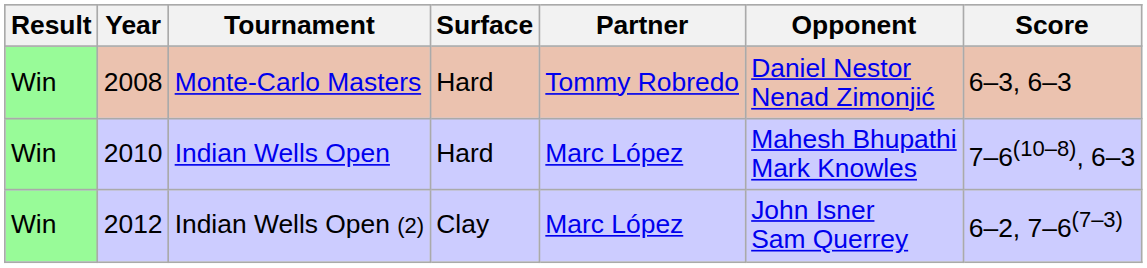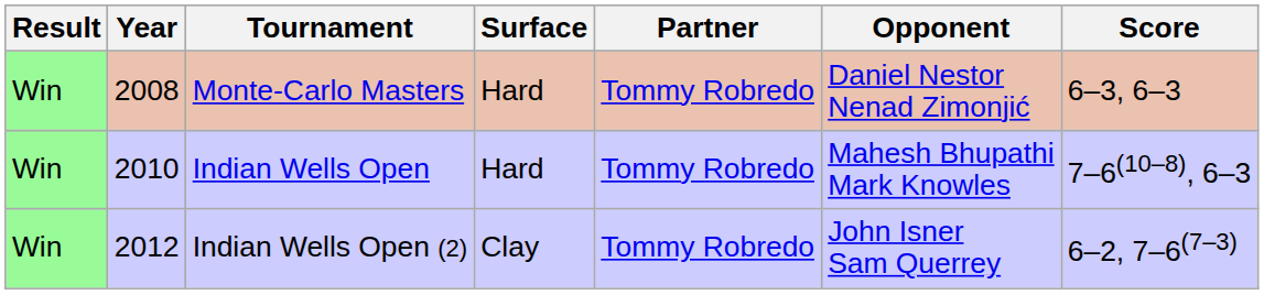Indian Wells Open | Partner: Marc López -> Tommy Robredo
Indian Wells Open (2) | Partner: Marc López -> Tommy Robredo
